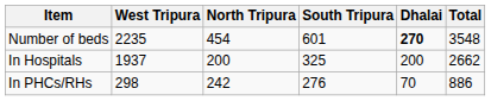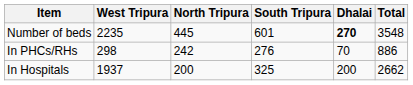Number of beds | North Tripura: 454 -> 445
rows swapped: In Hospitals <-> In PHCs/RHs
